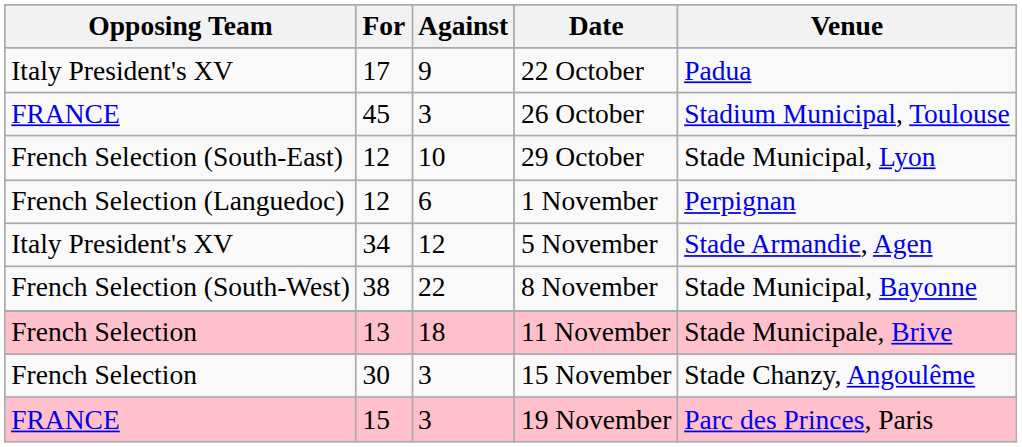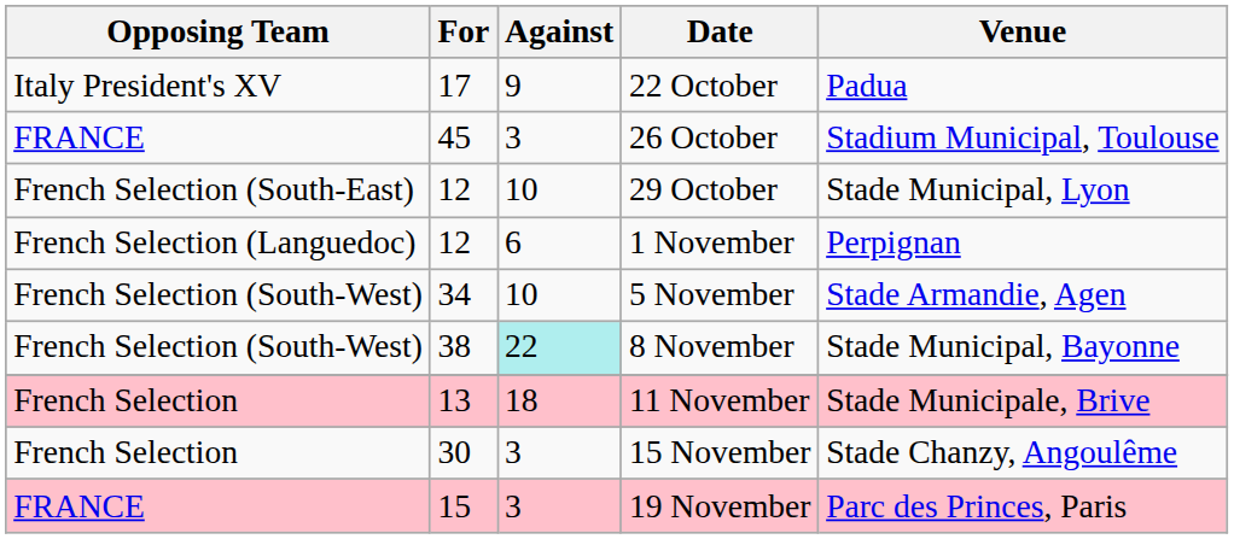5 November | Opposing Team: Italy President's XV -> French Selection (South-West)
5 November | Against: 12 -> 10
8 November | Against: no background -> paleturquoise background
